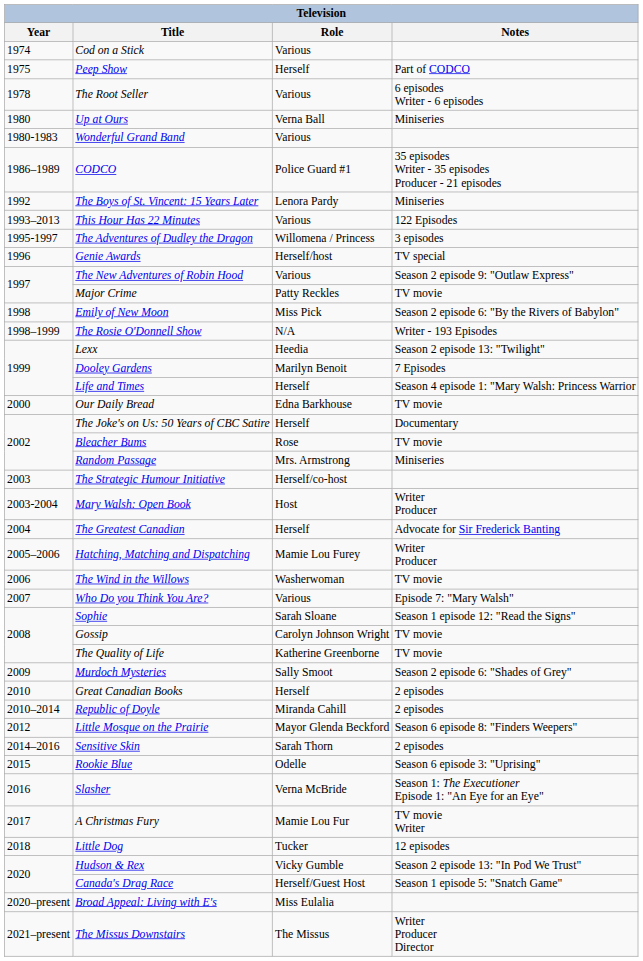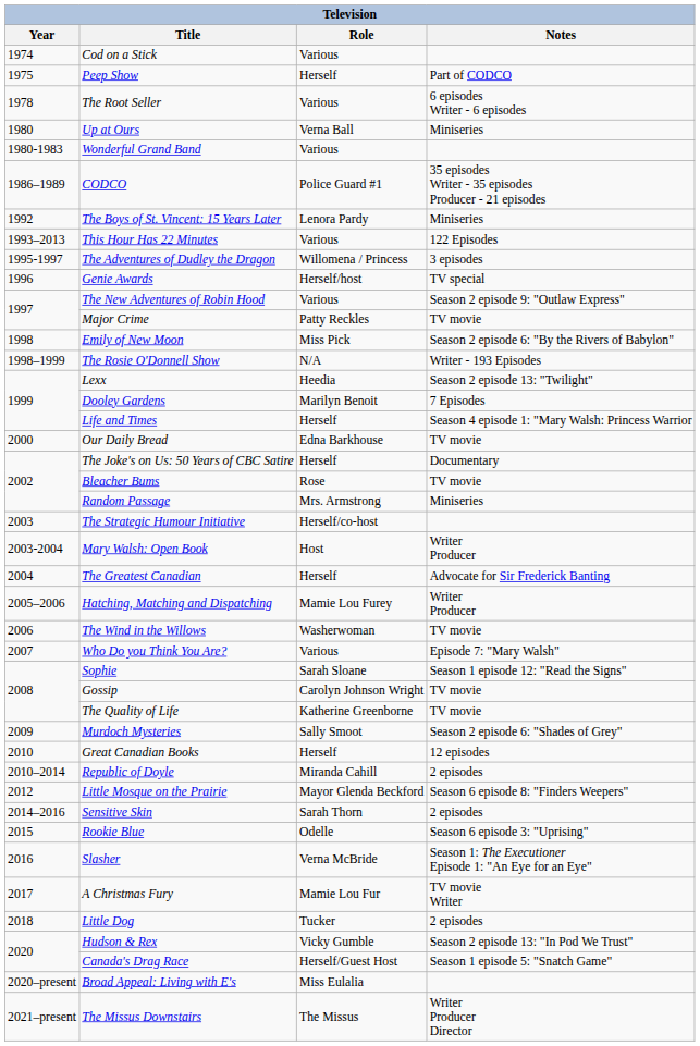Great Canadian Books | Notes: 2 episodes -> 12 episodes
Little Dog | Notes: 12 episodes -> 2 episodes
